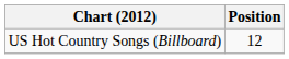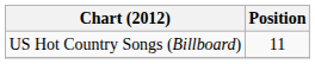US Hot Country Songs (Billboard) | Position: 12 -> 11
